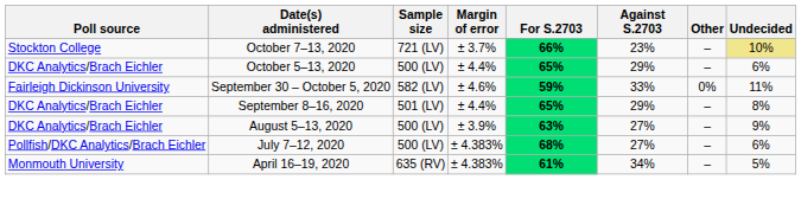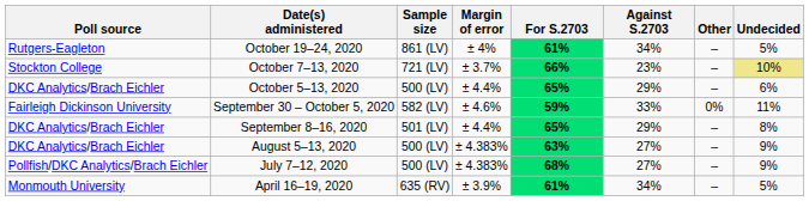+ row: Rutgers-Eagleton | October 19–24, 2020 | 861 (LV) | ± 4% | 61% | 34% | – | 5%
August 5–13, 2020 | Margin of error: ± 3.9% -> ± 4.383%
July 7–12, 2020 | Undecided: 6% -> 9%
April 16–19, 2020 | Margin of error: ± 4.383% -> ± 3.9%
